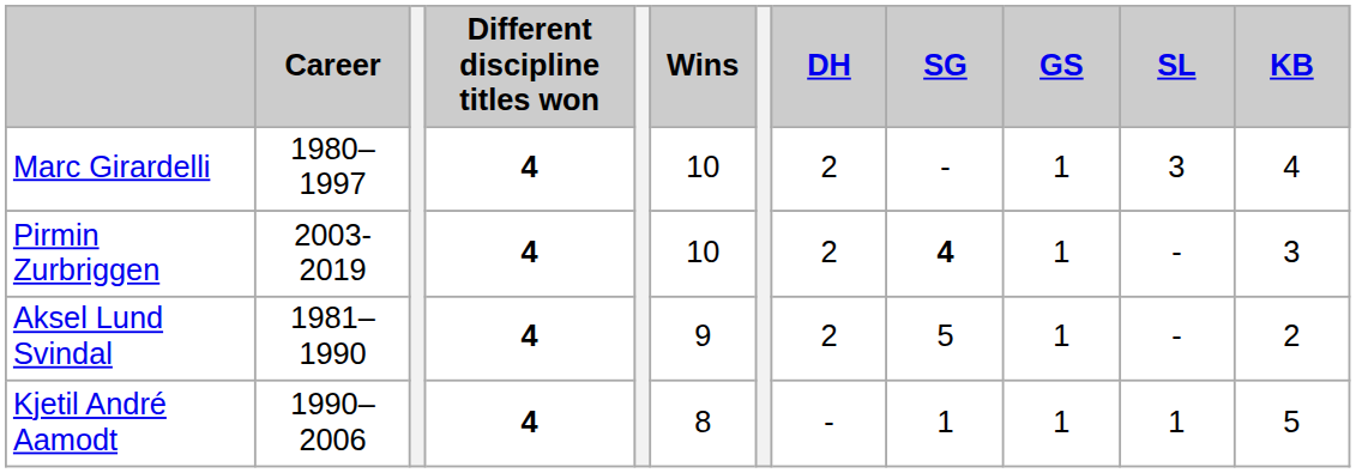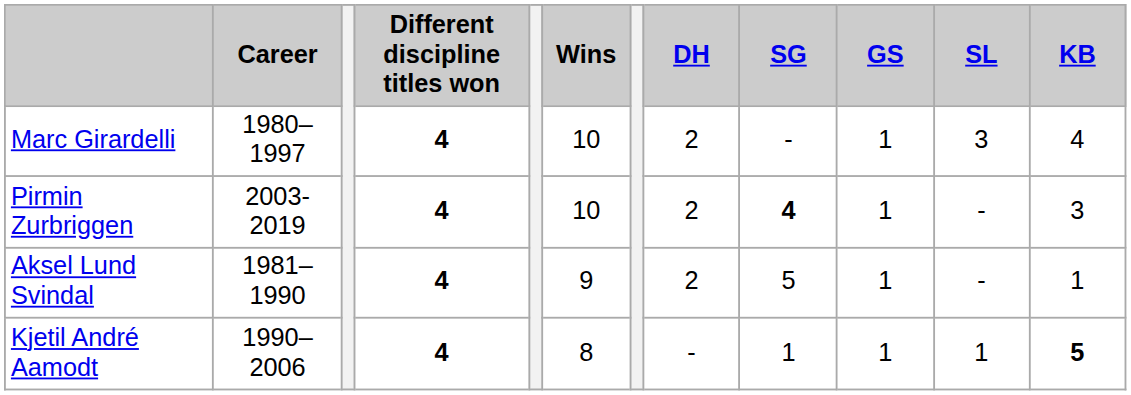Aksel Lund Svindal | KB: 2 -> 1
Kjetil André Aamodt | KB: normal -> bold
